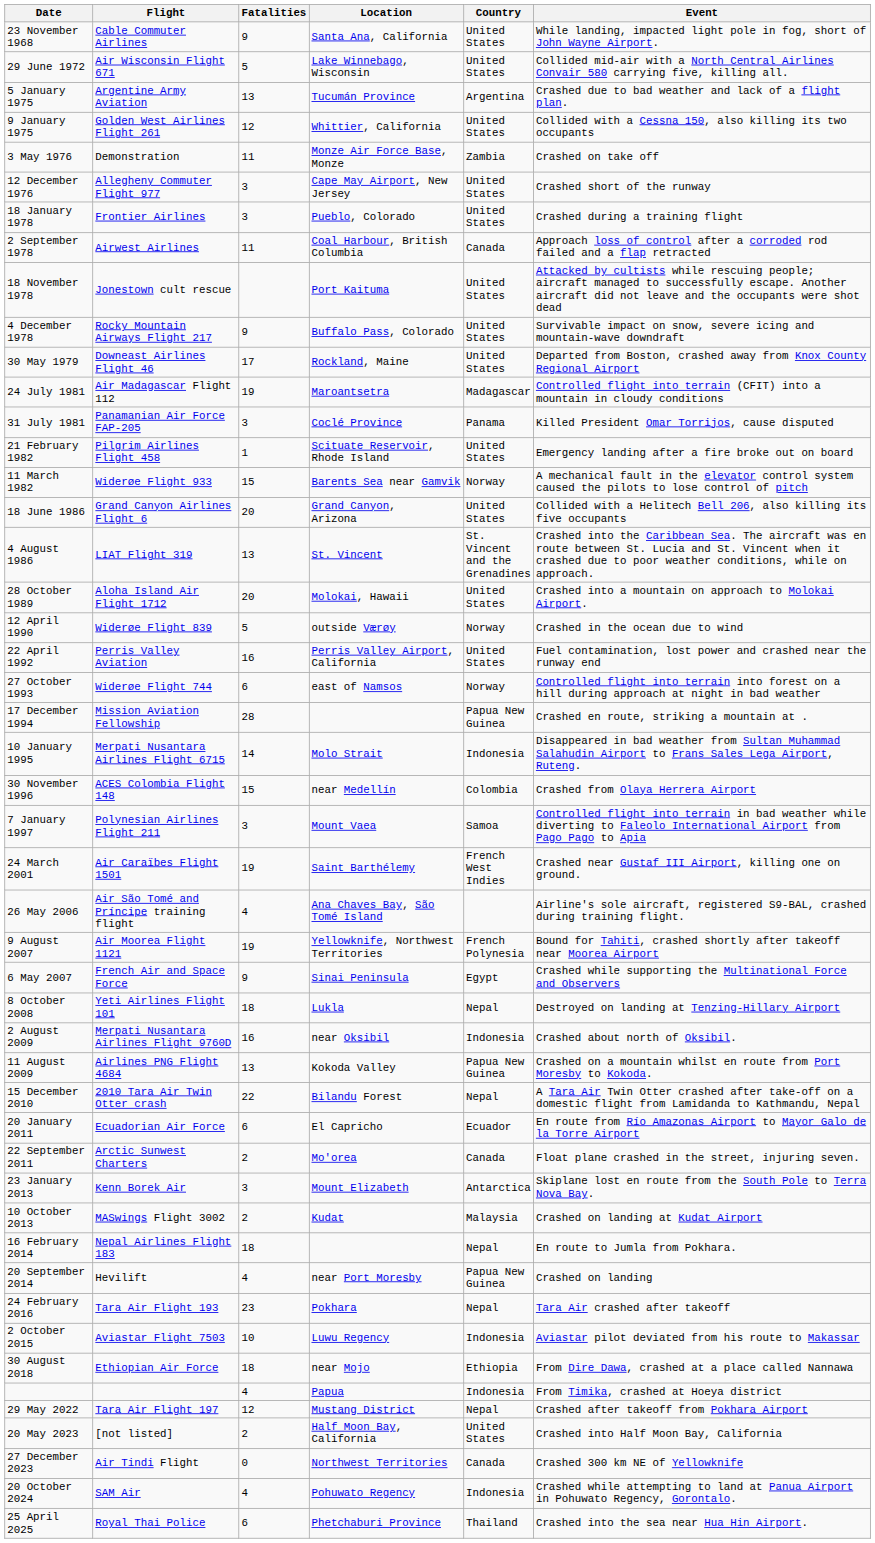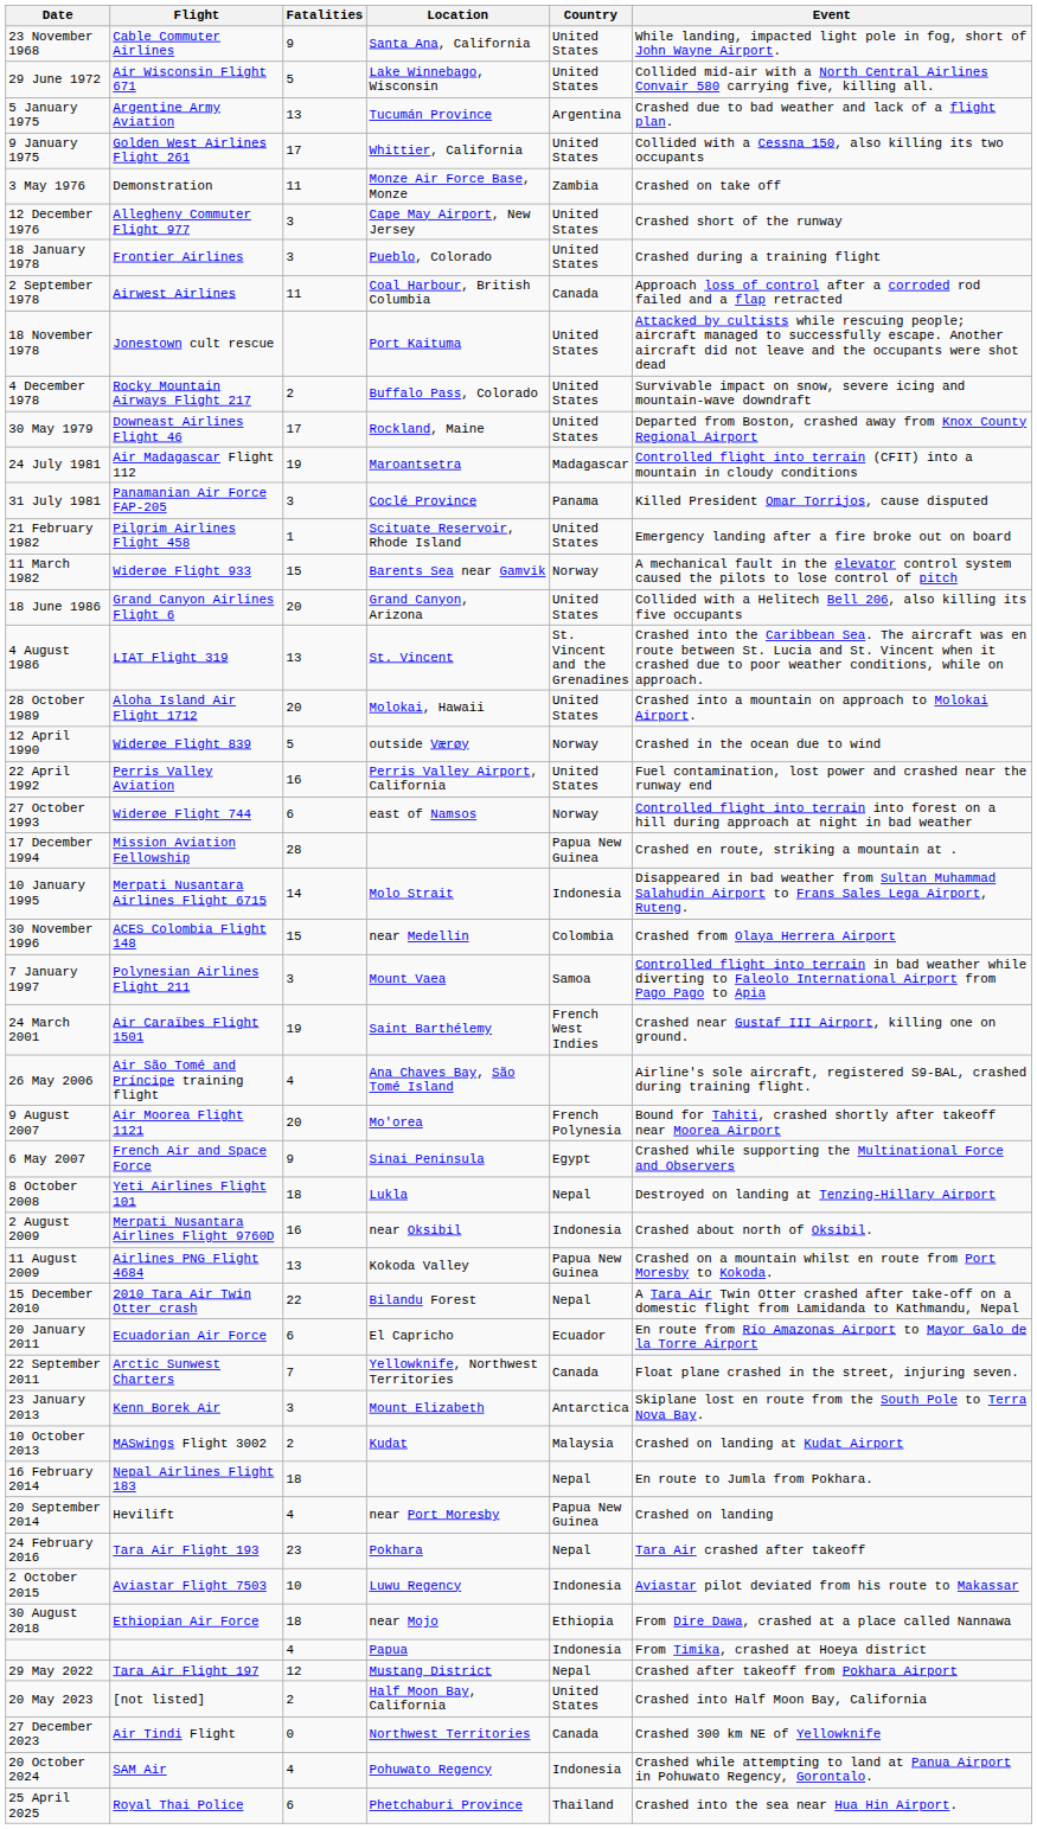9 January 1975 | Fatalities: 12 -> 17
4 December 1978 | Fatalities: 9 -> 2
9 August 2007 | Fatalities: 19 -> 20
9 August 2007 | Location: Yellowknife, Northwest Territories -> Mo'orea
22 September 2011 | Fatalities: 2 -> 7
22 September 2011 | Location: Mo'orea -> Yellowknife, Northwest Territories
